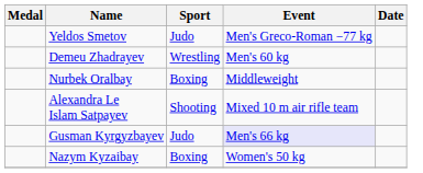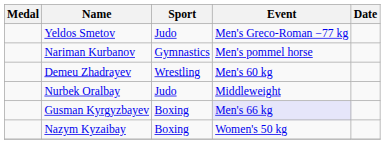+ row: Nariman Kurbanov | Gymnastics | Men's pommel horse
Nurbek Oralbay | Sport: Boxing -> Judo
- row: Alexandra Le Islam Satpayev | Shooting | Mixed 10 m air rifle team
Gusman Kyrgyzbayev | Sport: Judo -> Boxing
